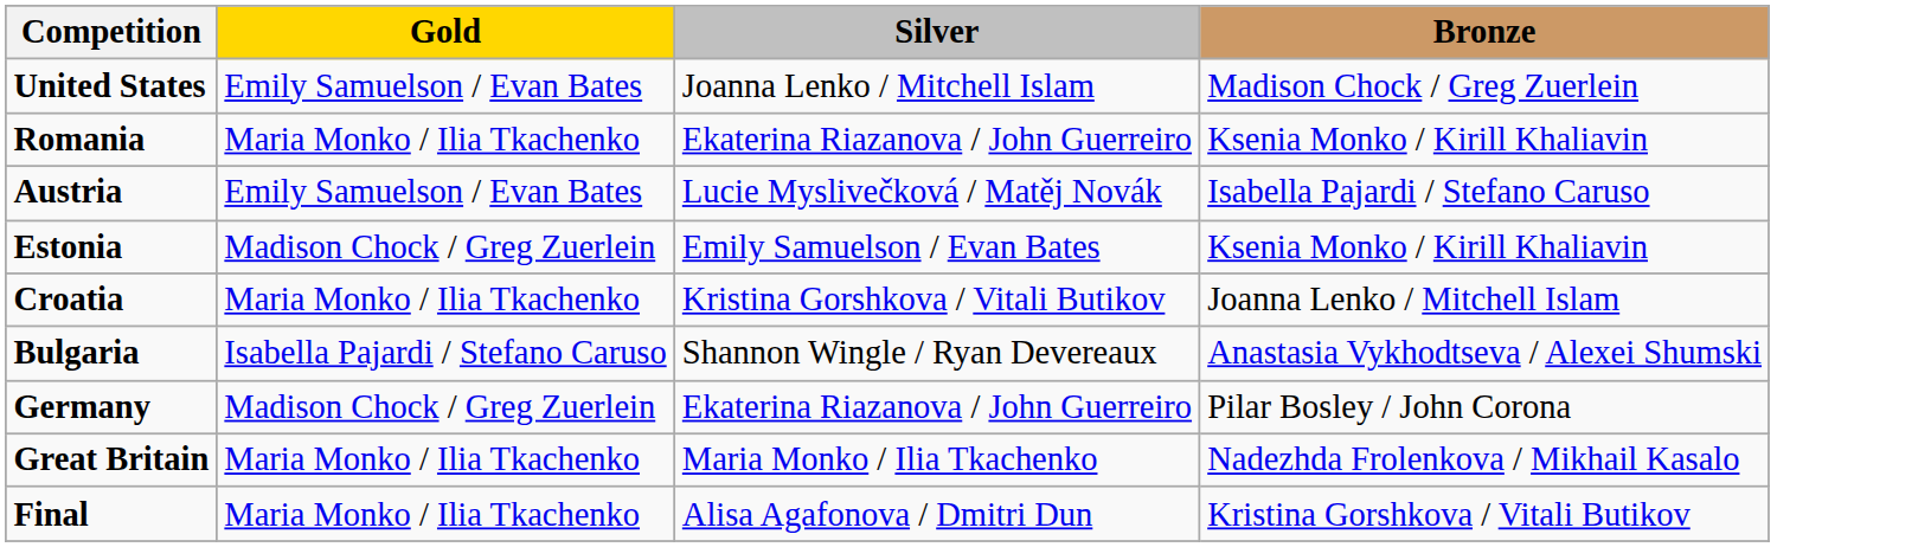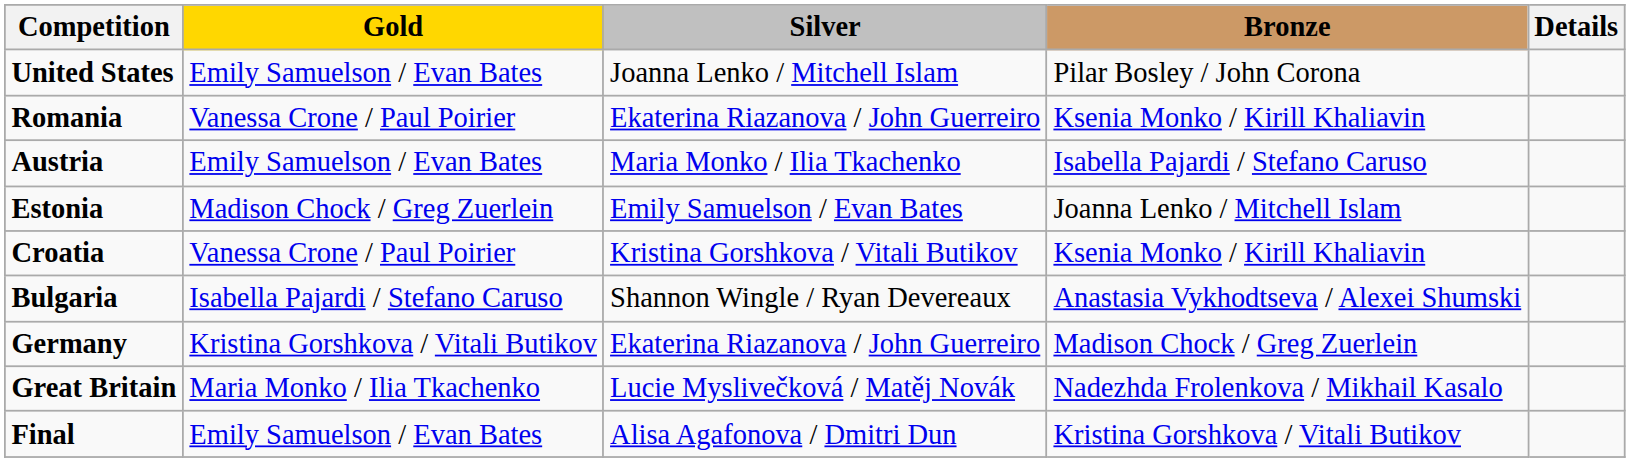+ column: Details
United States | Bronze: Madison Chock / Greg Zuerlein -> Pilar Bosley / John Corona
Romania | Gold: Maria Monko / Ilia Tkachenko -> Vanessa Crone / Paul Poirier
Austria | Silver: Lucie Myslivečková / Matěj Novák -> Maria Monko / Ilia Tkachenko
Estonia | Bronze: Ksenia Monko / Kirill Khaliavin -> Joanna Lenko / Mitchell Islam
Croatia | Gold: Maria Monko / Ilia Tkachenko -> Vanessa Crone / Paul Poirier
Croatia | Bronze: Joanna Lenko / Mitchell Islam -> Ksenia Monko / Kirill Khaliavin
Germany | Gold: Madison Chock / Greg Zuerlein -> Kristina Gorshkova / Vitali Butikov
Germany | Bronze: Pilar Bosley / John Corona -> Madison Chock / Greg Zuerlein
Great Britain | Silver: Maria Monko / Ilia Tkachenko -> Lucie Myslivečková / Matěj Novák
Final | Gold: Maria Monko / Ilia Tkachenko -> Emily Samuelson / Evan Bates
